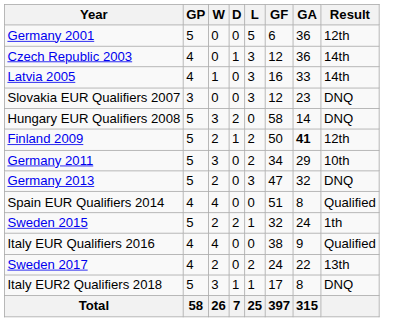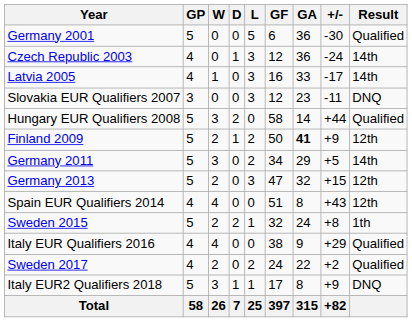+ column: +/- | -30 | -24 | -17 | -11 | +44 | +9 | +5 | +15 | +43 | +8 | +29 | +2 | +9 | +82
Germany 2001 | Result: 12th -> Qualified
Hungary EUR Qualifiers 2008 | Result: DNQ -> Qualified
Germany 2011 | Result: 10th -> 14th
Germany 2013 | Result: DNQ -> 12th
Spain EUR Qualifiers 2014 | Result: Qualified -> 12th
Sweden 2017 | Result: 13th -> Qualified
